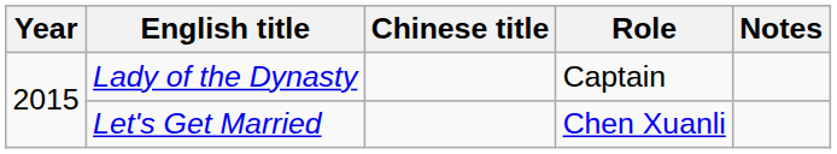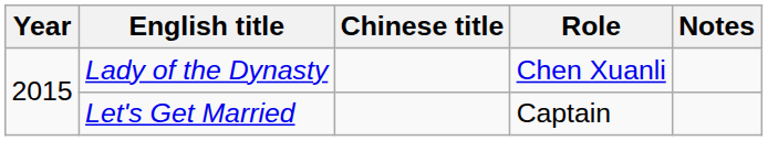Lady of the Dynasty | Role: Captain -> Chen Xuanli
Let's Get Married | Role: Chen Xuanli -> Captain
